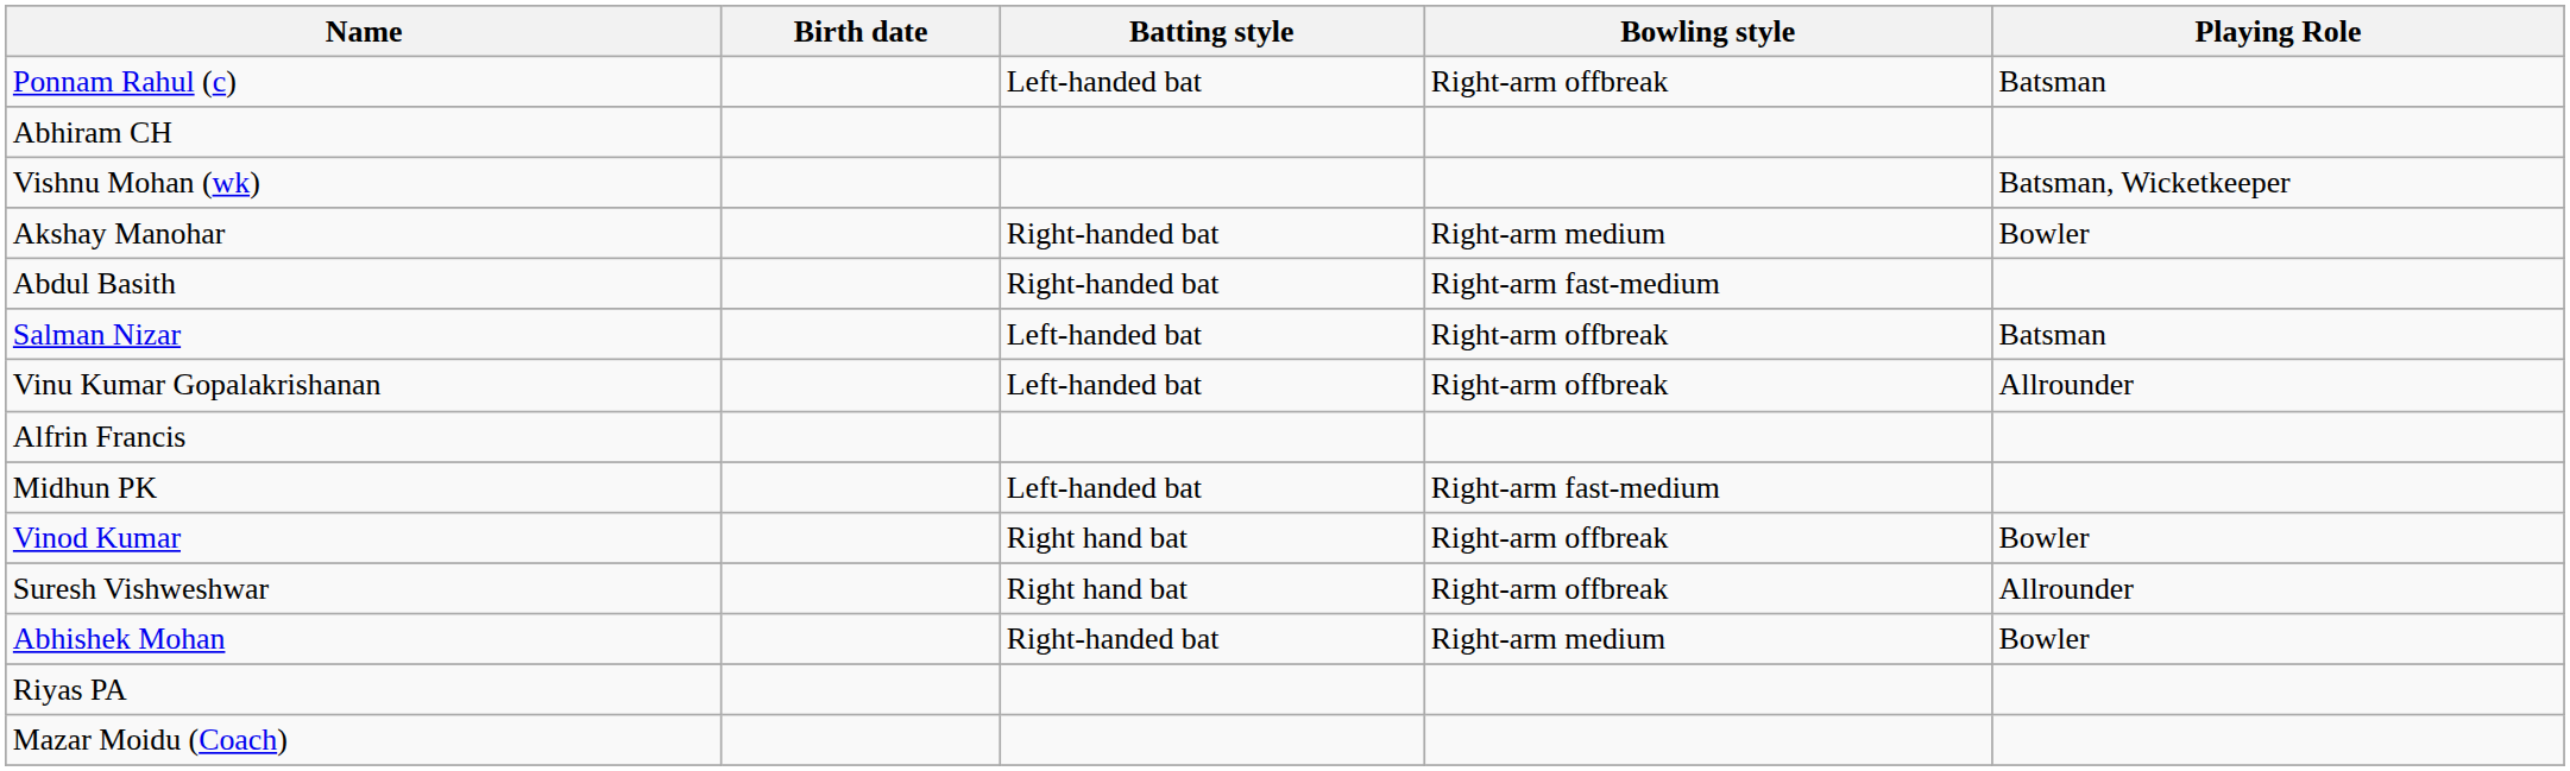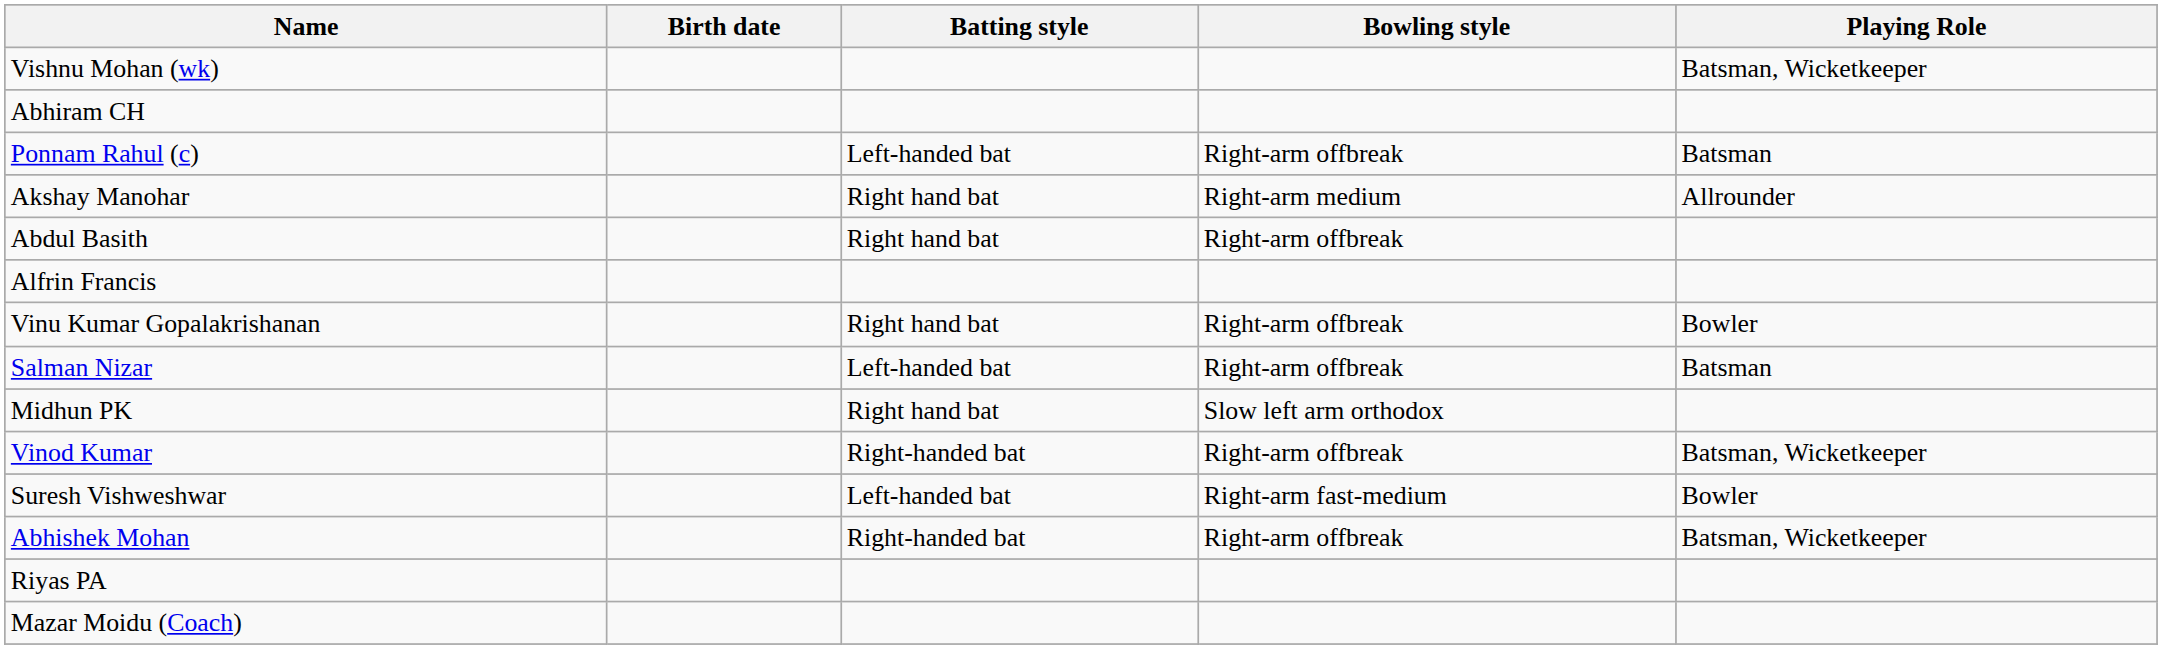rows swapped: Ponnam Rahul (c) <-> Vishnu Mohan (wk)
Akshay Manohar | Batting style: Right-handed bat -> Right hand bat
Akshay Manohar | Playing Role: Bowler -> Allrounder
Abdul Basith | Batting style: Right-handed bat -> Right hand bat
Abdul Basith | Bowling style: Right-arm fast-medium -> Right-arm offbreak
rows swapped: Salman Nizar <-> Alfrin Francis
Vinu Kumar Gopalakrishanan | Batting style: Left-handed bat -> Right hand bat
Vinu Kumar Gopalakrishanan | Playing Role: Allrounder -> Bowler
Midhun PK | Batting style: Left-handed bat -> Right hand bat
Midhun PK | Bowling style: Right-arm fast-medium -> Slow left arm orthodox
Vinod Kumar | Batting style: Right hand bat -> Right-handed bat
Vinod Kumar | Playing Role: Bowler -> Batsman, Wicketkeeper
Suresh Vishweshwar | Batting style: Right hand bat -> Left-handed bat
Suresh Vishweshwar | Bowling style: Right-arm offbreak -> Right-arm fast-medium
Suresh Vishweshwar | Playing Role: Allrounder -> Bowler
Abhishek Mohan | Bowling style: Right-arm medium -> Right-arm offbreak
Abhishek Mohan | Playing Role: Bowler -> Batsman, Wicketkeeper
